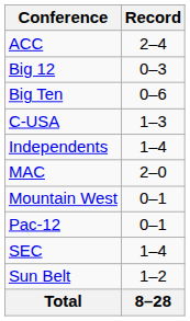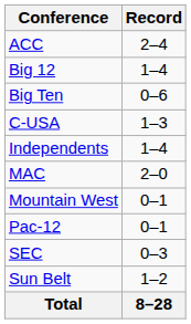Big 12 | Record: 0–3 -> 1–4
SEC | Record: 1–4 -> 0–3
